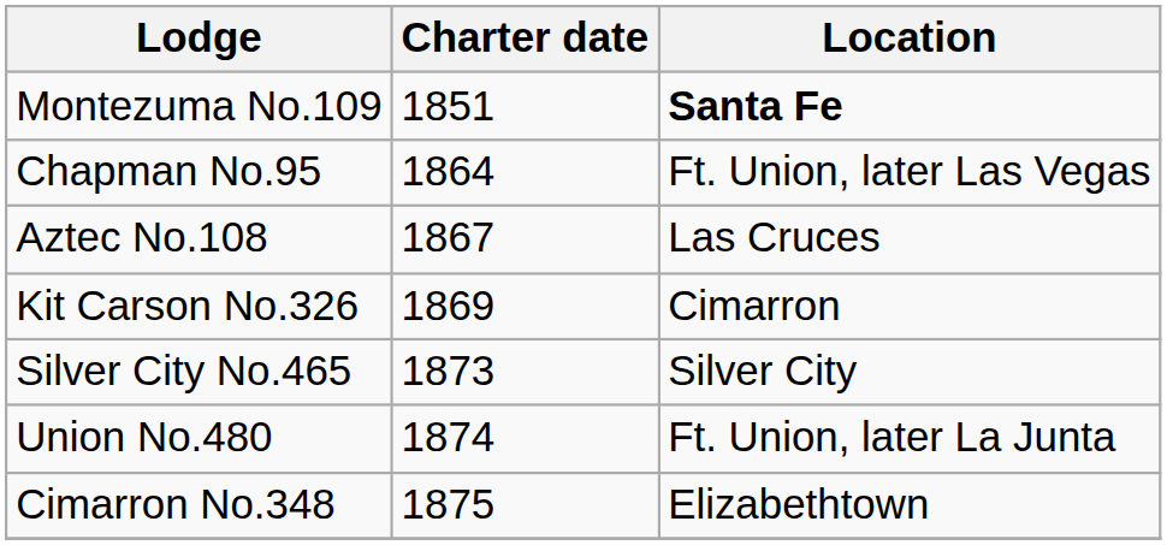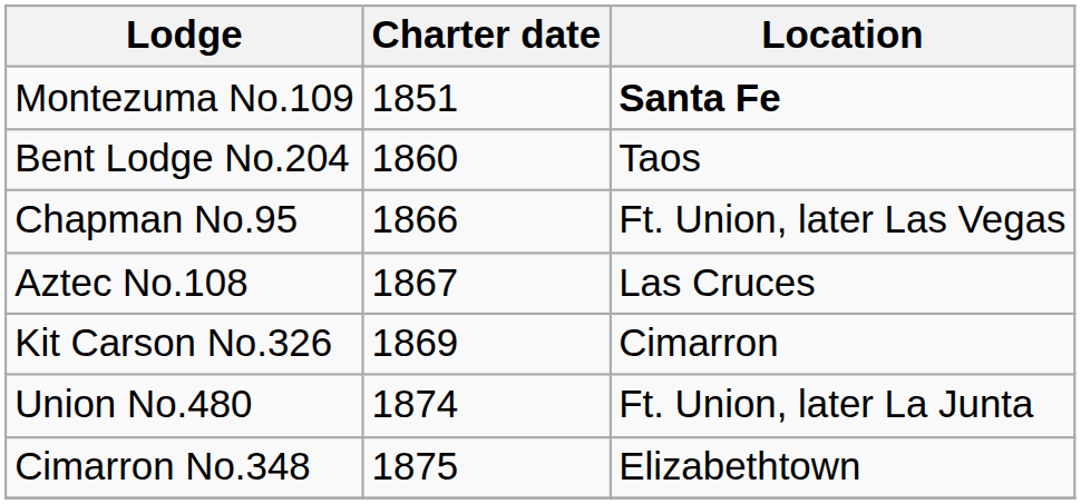+ row: Bent Lodge No.204 | 1860 | Taos
Chapman No.95 | Charter date: 1864 -> 1866
- row: Silver City No.465 | 1873 | Silver City
